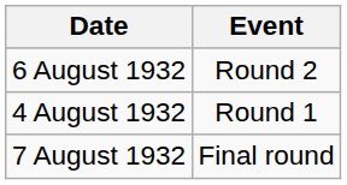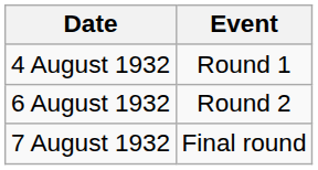rows swapped: 4 August 1932 <-> 6 August 1932
